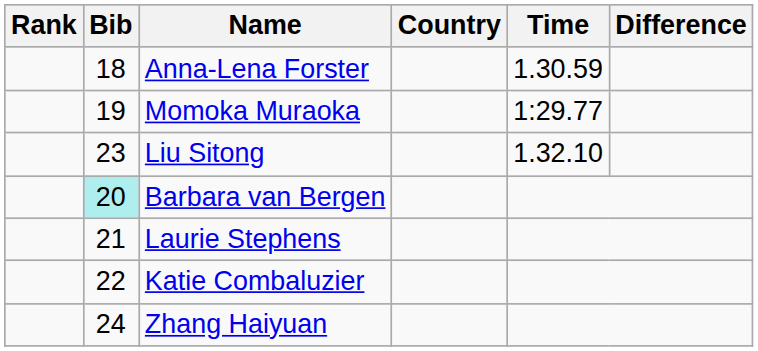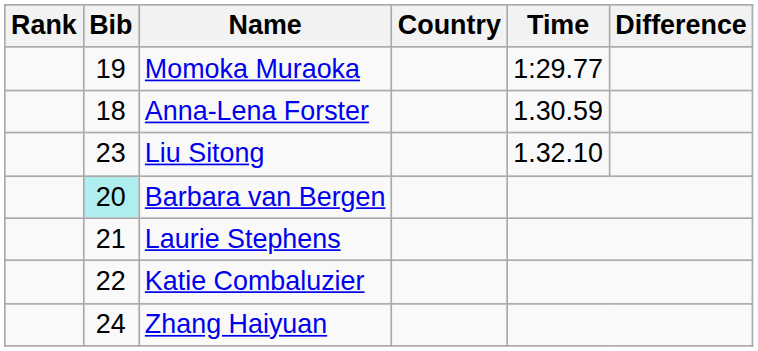rows swapped: Momoka Muraoka <-> Anna-Lena Forster
